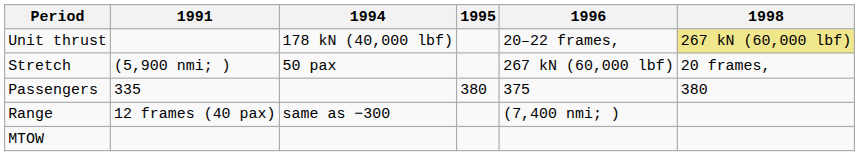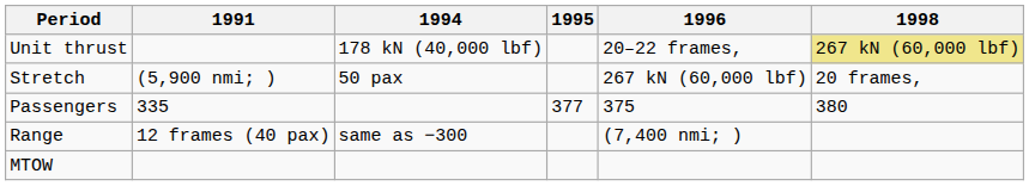Passengers | 1995: 380 -> 377
